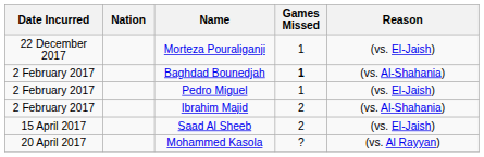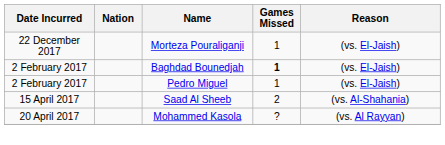Baghdad Bounedjah | Reason: (vs. Al-Shahania) -> (vs. El-Jaish)
- row: 2 February 2017 | Ibrahim Majid | 2 | (vs. Al-Shahania)
Saad Al Sheeb | Reason: (vs. El-Jaish) -> (vs. Al-Shahania)
